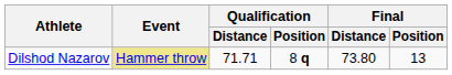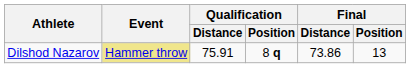Dilshod Nazarov | Qualification / Distance: 71.71 -> 75.91
Dilshod Nazarov | Final / Distance: 73.80 -> 73.86
